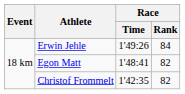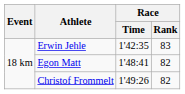Erwin Jehle | Race / Time: 1'49:26 -> 1'42:35
Erwin Jehle | Race / Rank: 84 -> 83
Christof Frommelt | Race / Time: 1'42:35 -> 1'49:26
